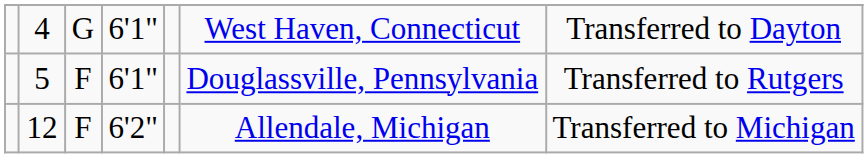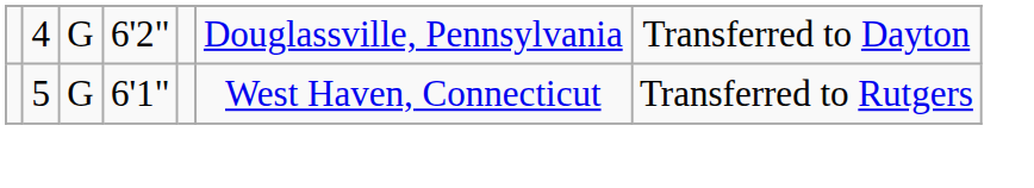4 | column 4: 6'1" -> 6'2"
4 | column 6: West Haven, Connecticut -> Douglassville, Pennsylvania
5 | column 3: F -> G
5 | column 6: Douglassville, Pennsylvania -> West Haven, Connecticut
- row: 12 | F | 6'2" | Allendale, Michigan | Transferred to Michigan
